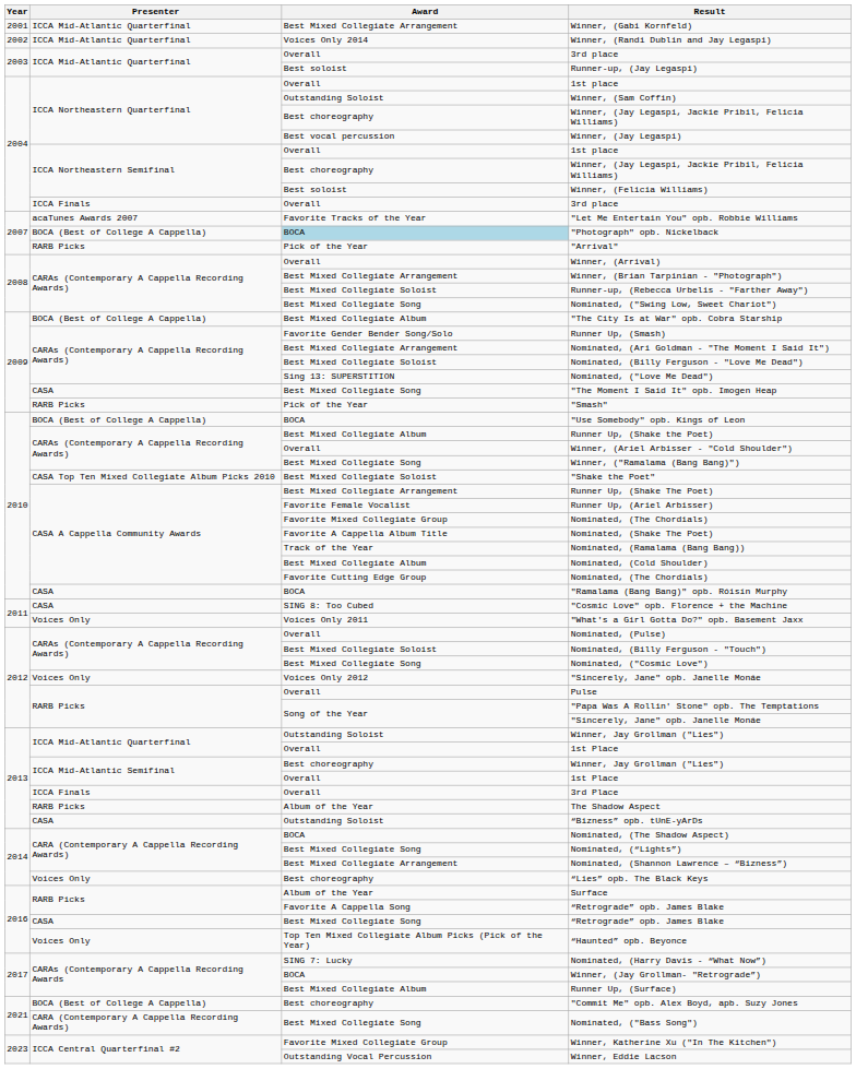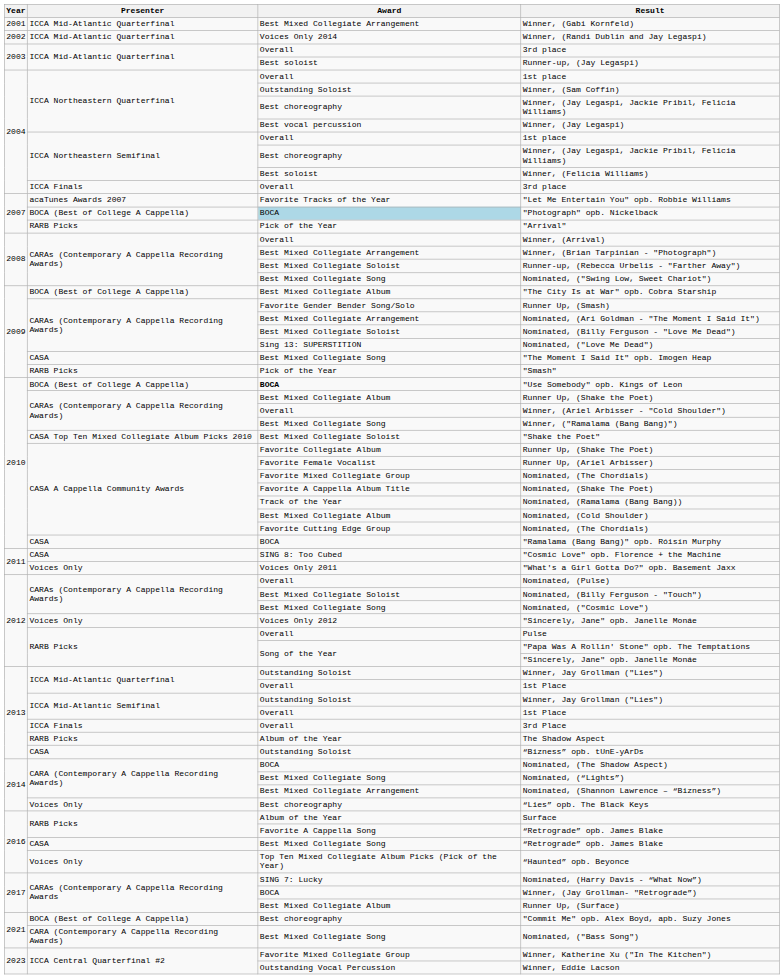"Use Somebody" opb. Kings of Leon | Award: normal -> bold
Runner Up, (Shake The Poet) | Award: Best Mixed Collegiate Arrangement -> Favorite Collegiate Album
ICCA Mid-Atlantic Semifinal / Winner, Jay Grollman ("Lies") | Award: Best choreography -> Outstanding Soloist
